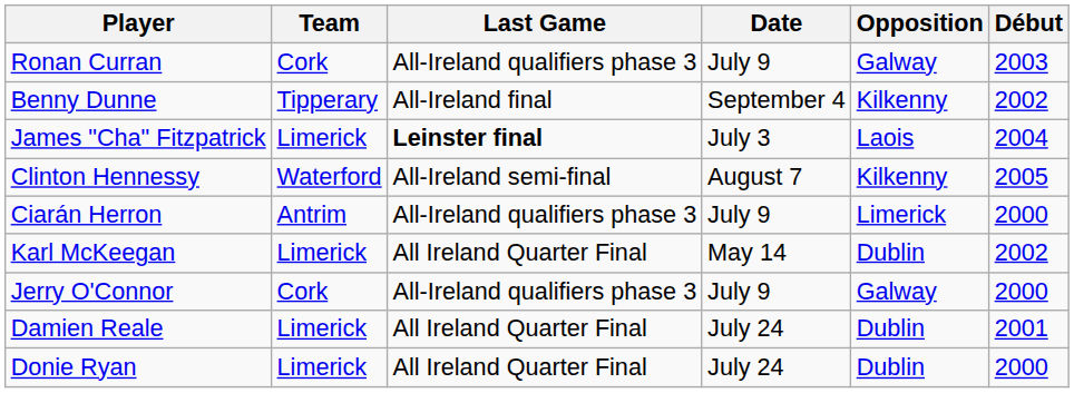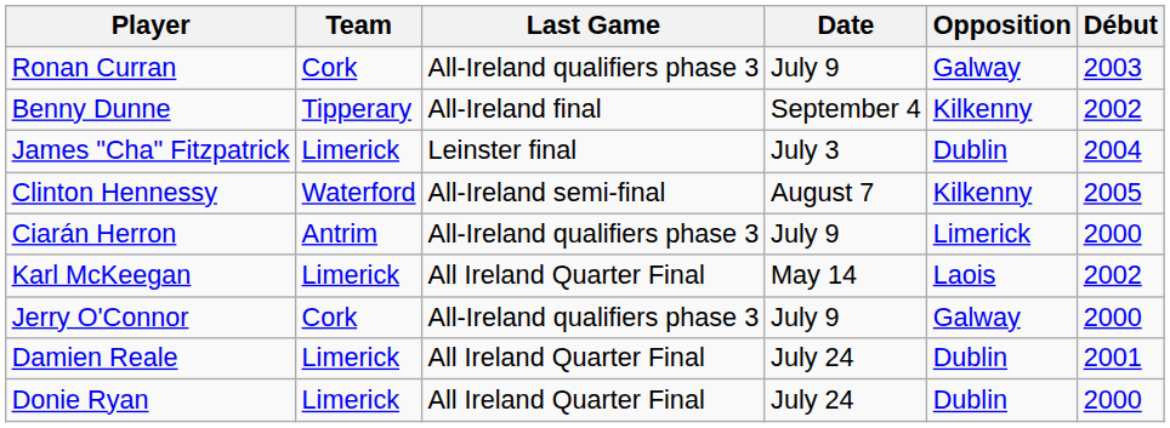James "Cha" Fitzpatrick | Last Game: bold -> normal
James "Cha" Fitzpatrick | Opposition: Laois -> Dublin
Karl McKeegan | Opposition: Dublin -> Laois
